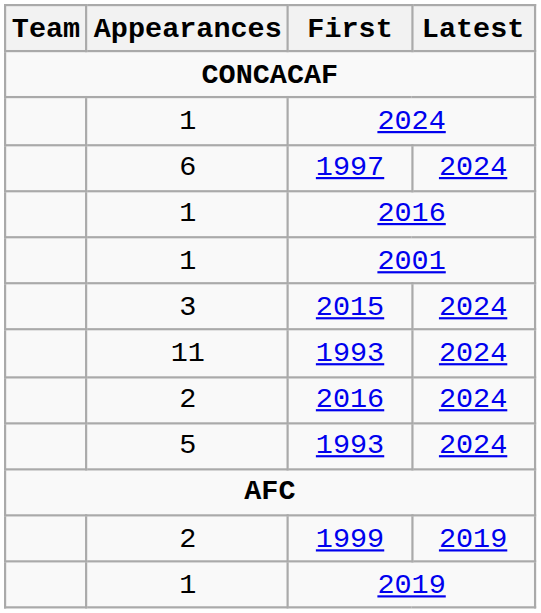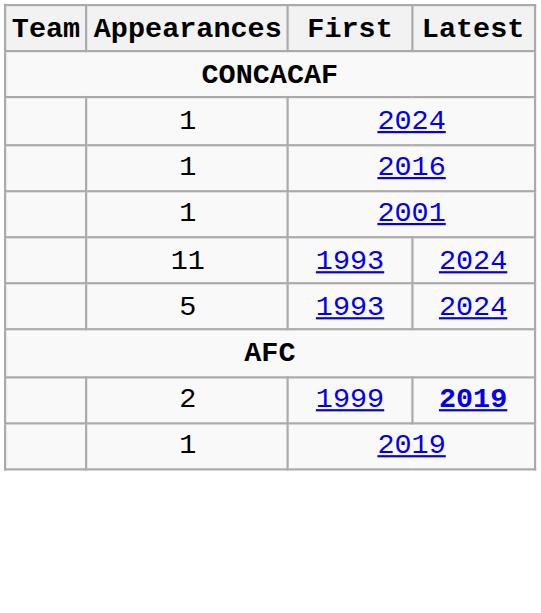- row: 6 | 1997 | 2024
- row: 3 | 2015 | 2024
- row: 2 | 2016 | 2024
1999 | Latest: normal -> bold
